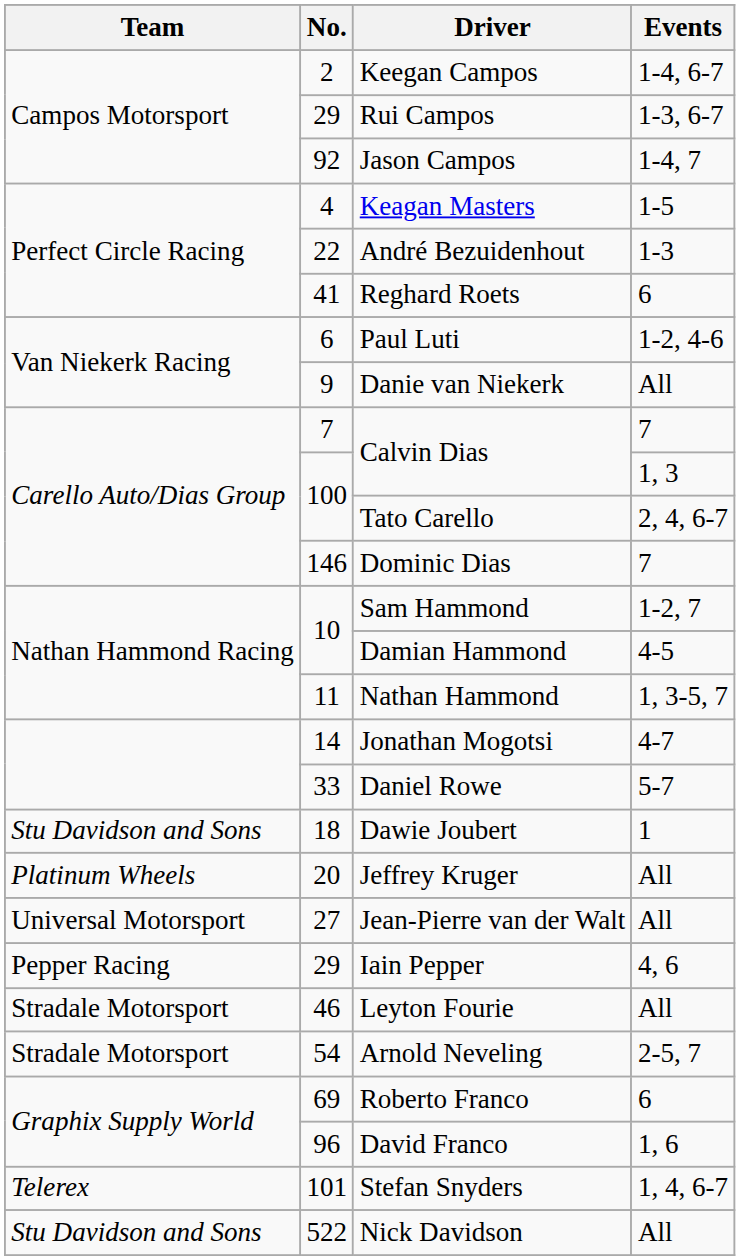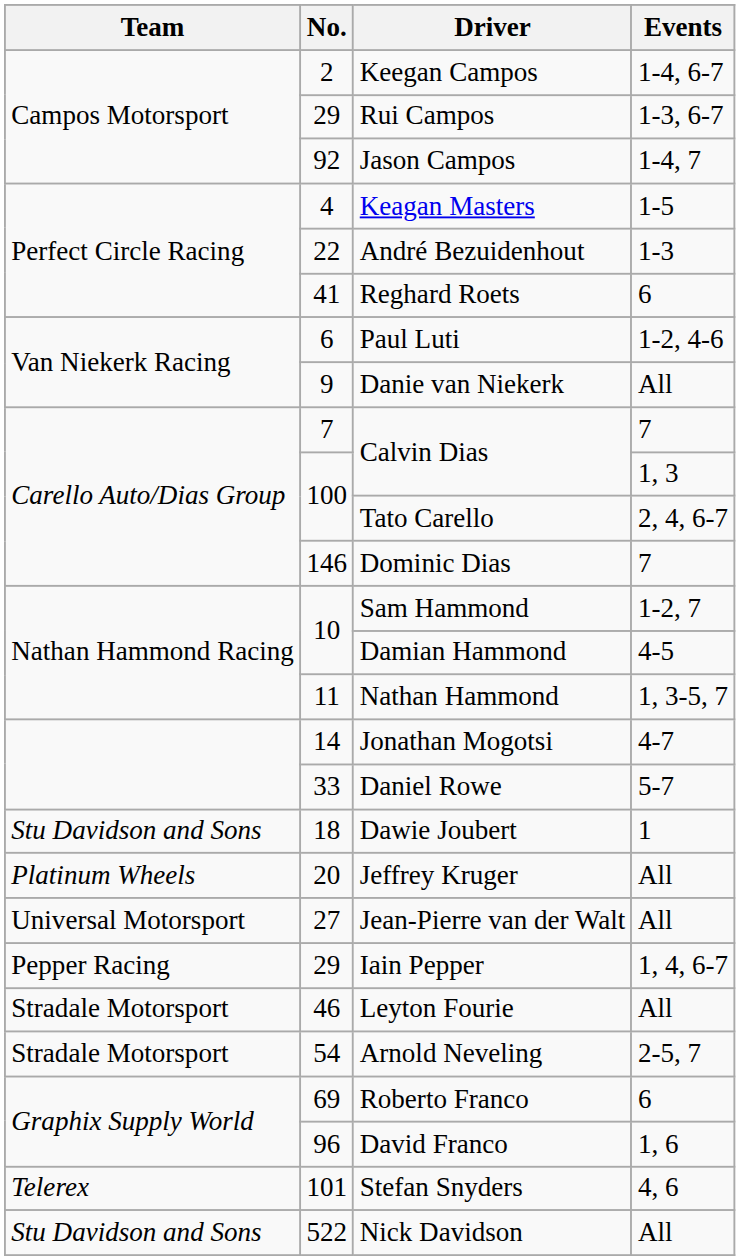Iain Pepper | Events: 4, 6 -> 1, 4, 6-7
Stefan Snyders | Events: 1, 4, 6-7 -> 4, 6
